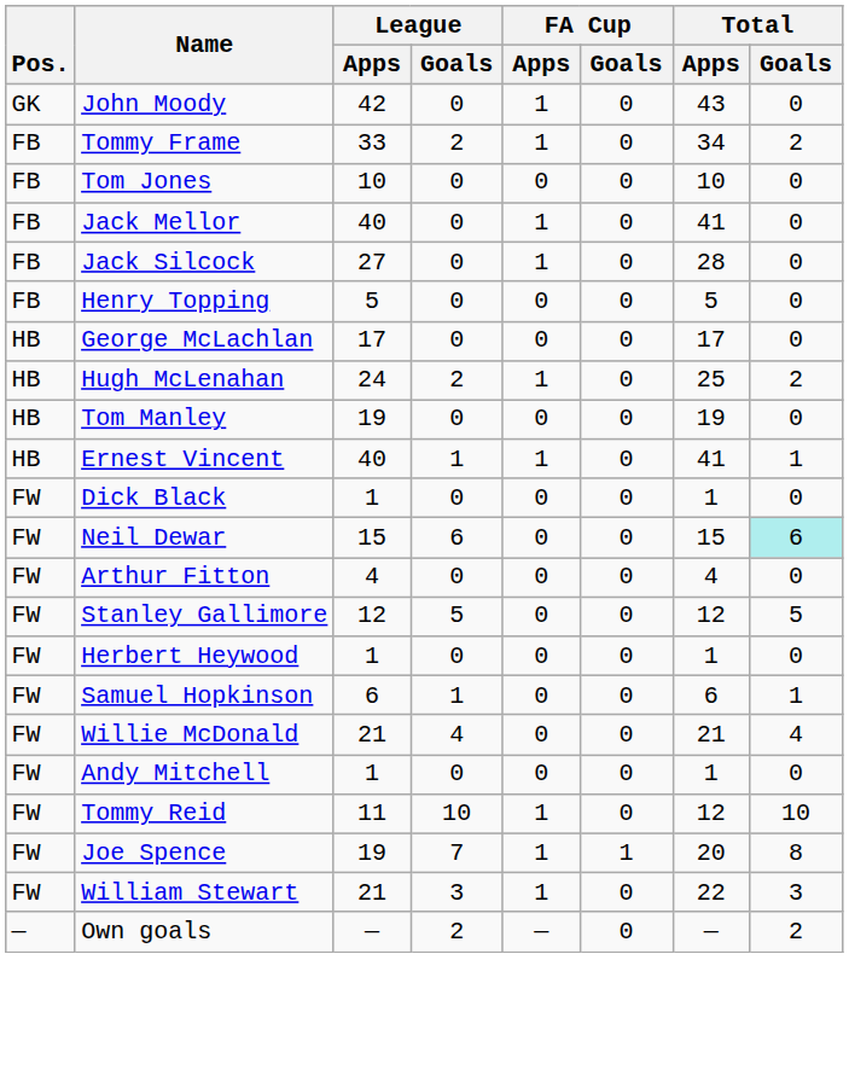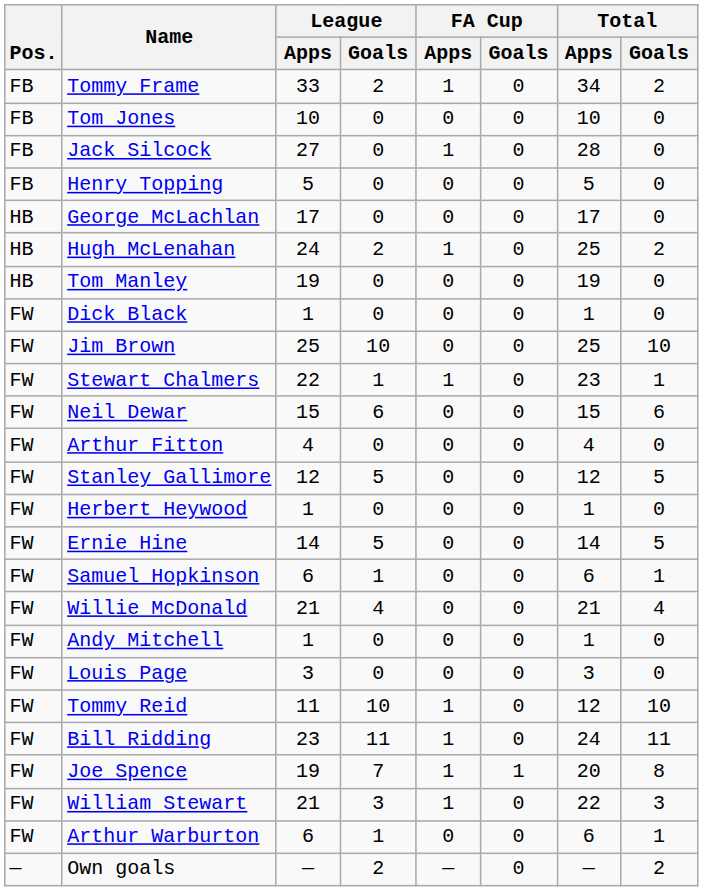- row: GK | John Moody | 42 | 0 | 1 | 0 | 43 | 0
- row: FB | Jack Mellor | 40 | 0 | 1 | 0 | 41 | 0
- row: HB | Ernest Vincent | 40 | 1 | 1 | 0 | 41 | 1
+ row: FW | Jim Brown | 25 | 10 | 0 | 0 | 25 | 10
+ row: FW | Stewart Chalmers | 22 | 1 | 1 | 0 | 23 | 1
Neil Dewar | Total / Goals: paleturquoise background -> no background
+ row: FW | Ernie Hine | 14 | 5 | 0 | 0 | 14 | 5
+ row: FW | Louis Page | 3 | 0 | 0 | 0 | 3 | 0
+ row: FW | Bill Ridding | 23 | 11 | 1 | 0 | 24 | 11
+ row: FW | Arthur Warburton | 6 | 1 | 0 | 0 | 6 | 1
